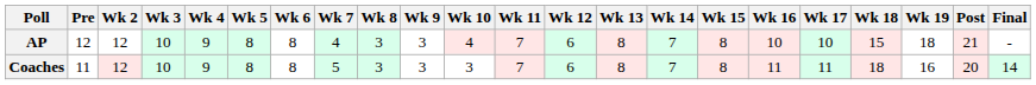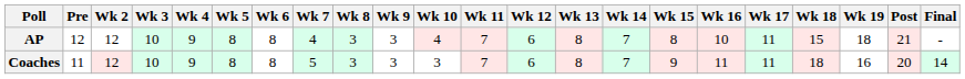AP | Wk 17: 10 -> 11
Coaches | Wk 15: 8 -> 9
